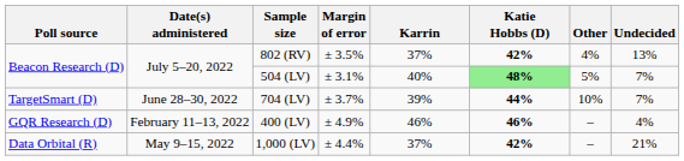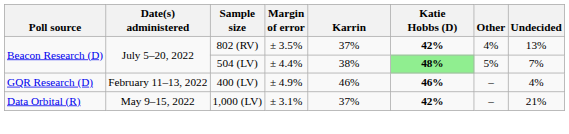504 (LV) | Margin of error: ± 3.1% -> ± 4.4%
504 (LV) | Karrin: 40% -> 38%
- row: TargetSmart (D) | June 28–30, 2022 | 704 (LV) | ± 3.7% | 39% | 44% | 10% | 7%
1,000 (LV) | Margin of error: ± 4.4% -> ± 3.1%
